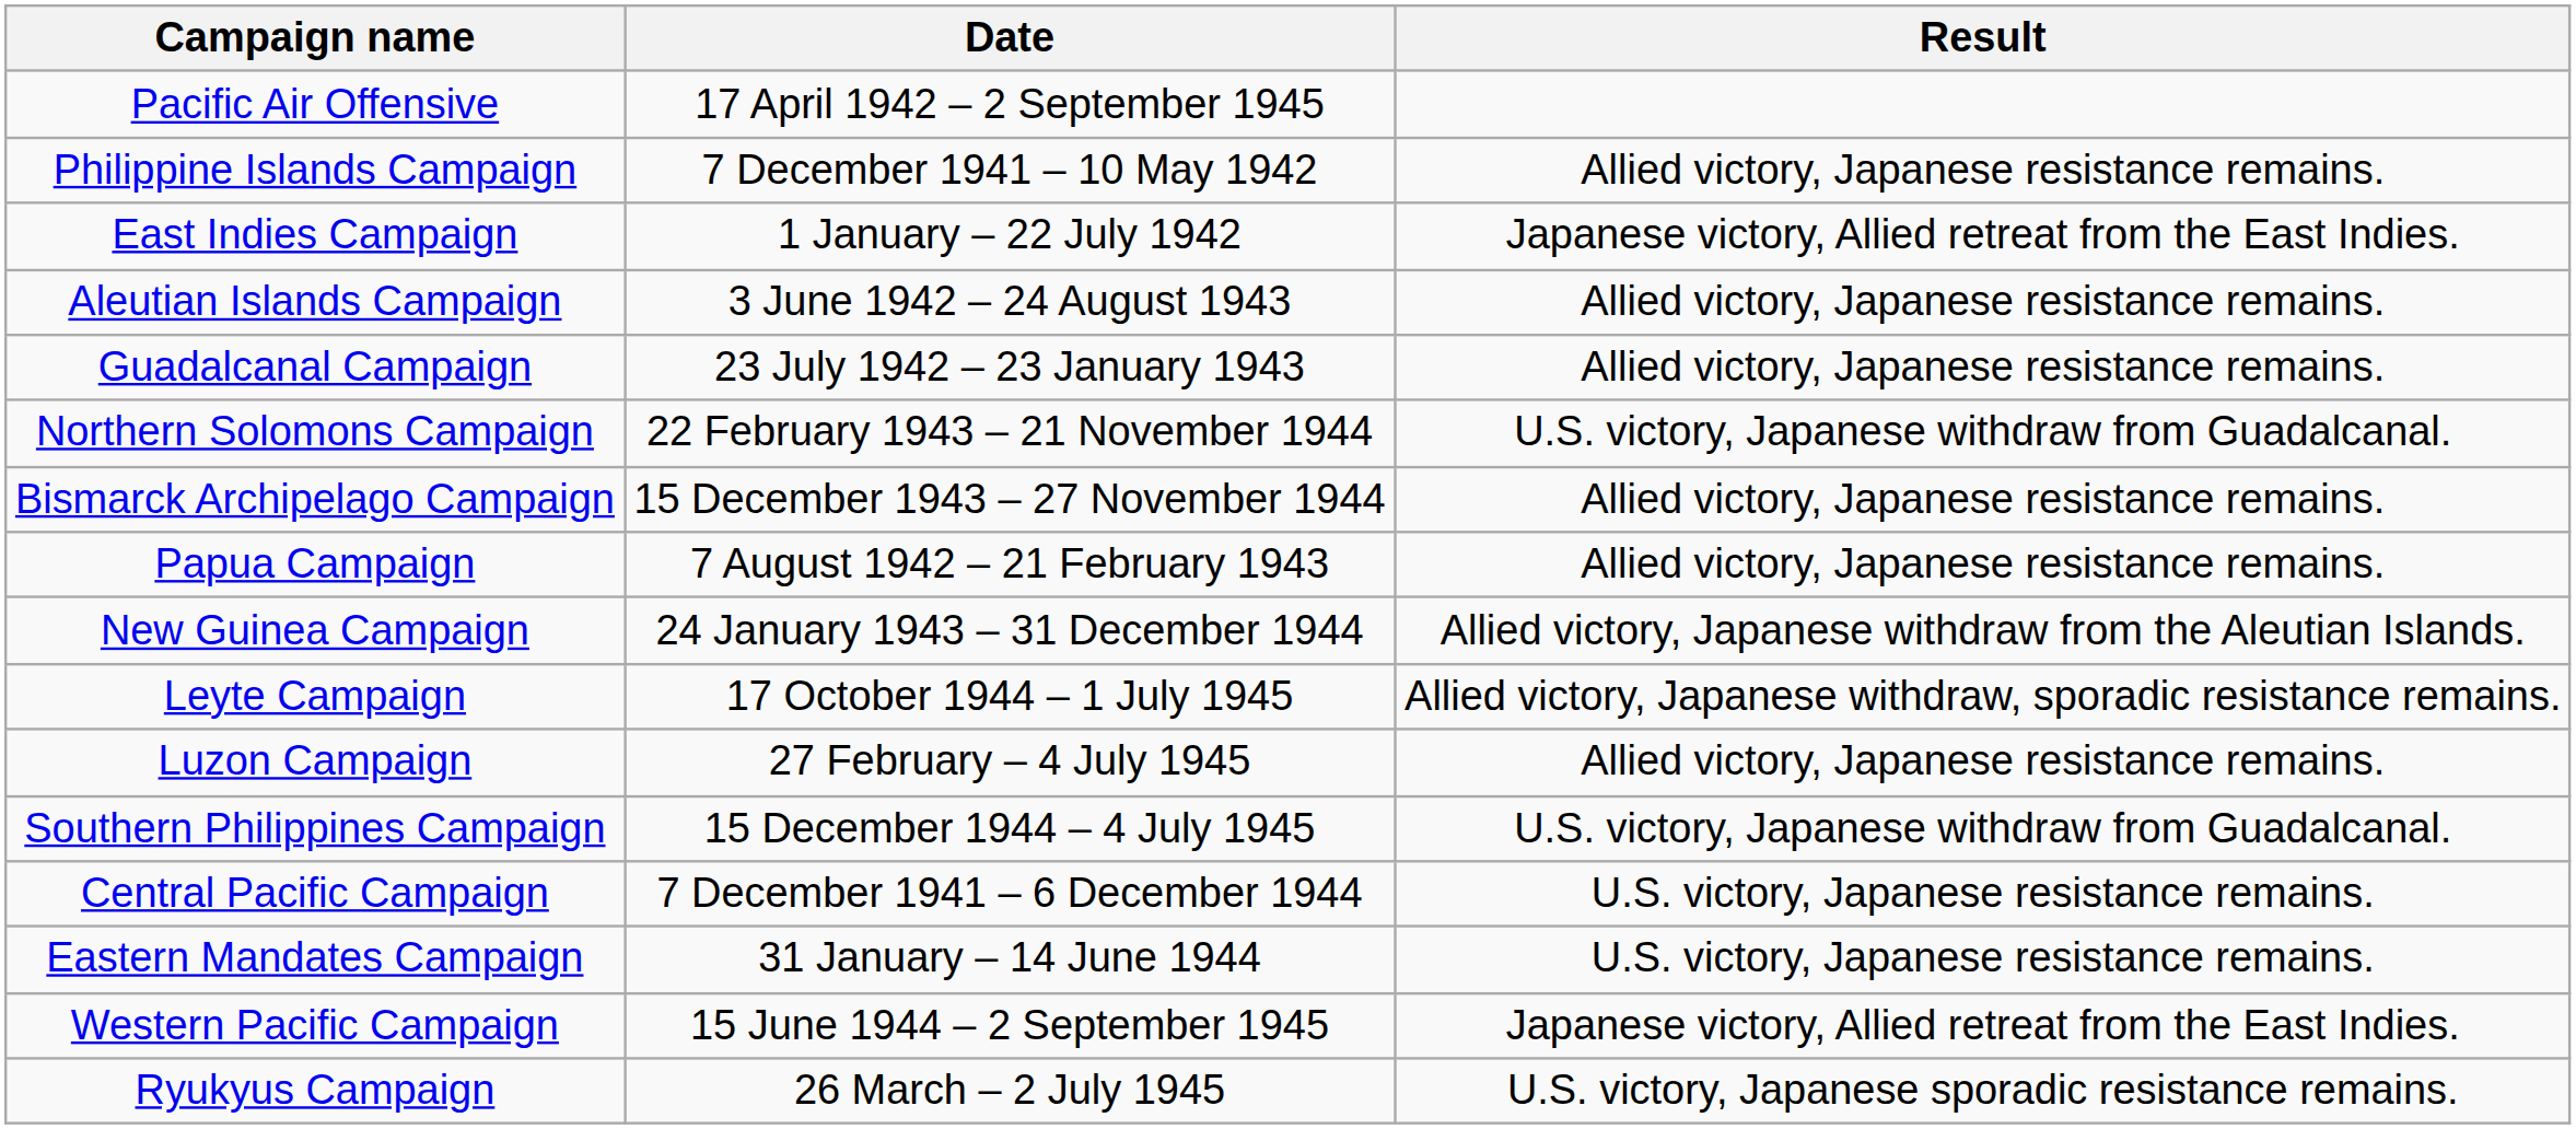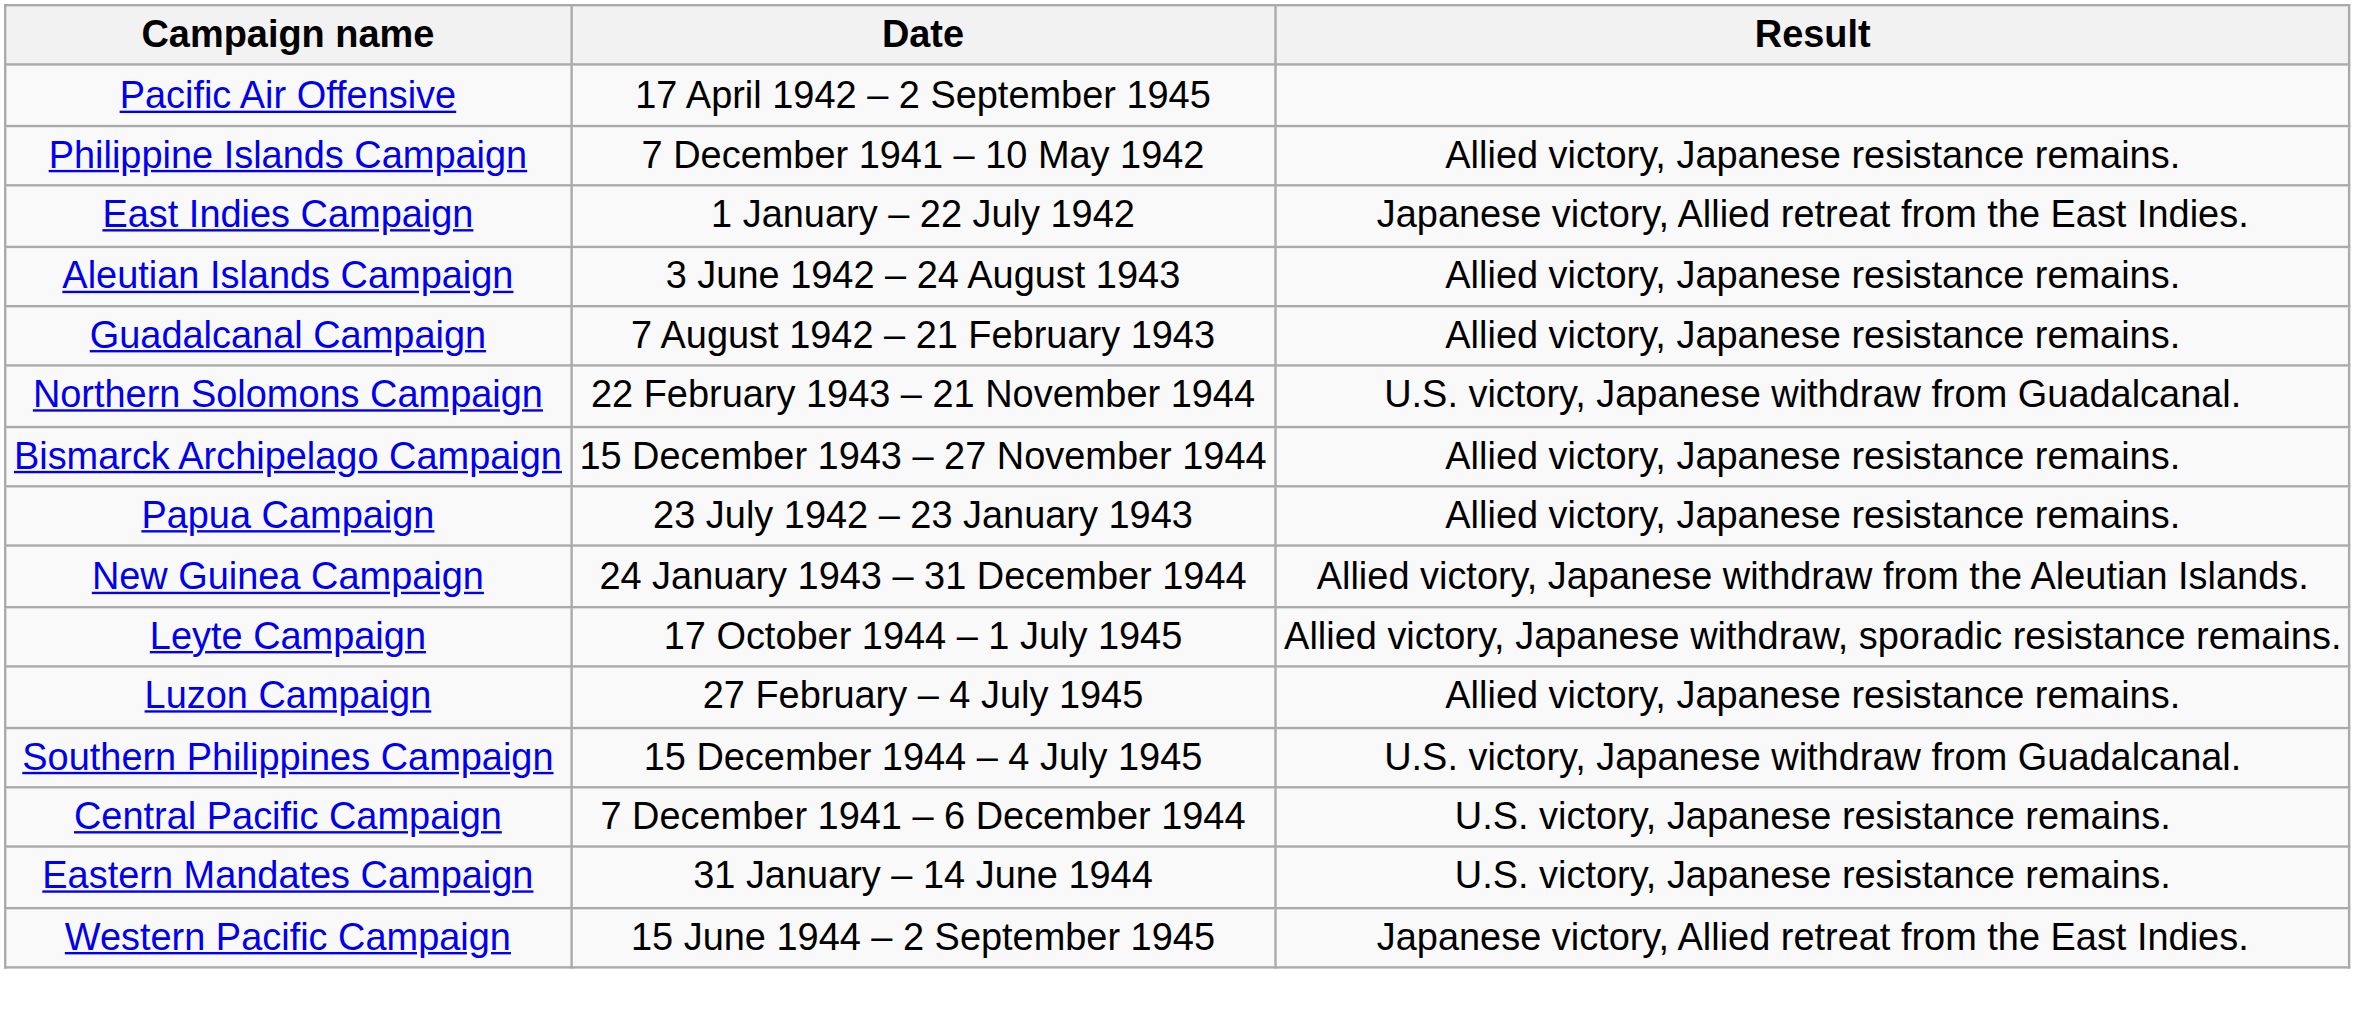Guadalcanal Campaign | Date: 23 July 1942 – 23 January 1943 -> 7 August 1942 – 21 February 1943
Papua Campaign | Date: 7 August 1942 – 21 February 1943 -> 23 July 1942 – 23 January 1943
- row: Ryukyus Campaign | 26 March – 2 July 1945 | U.S. victory, Japanese sporadic resistance remains.
